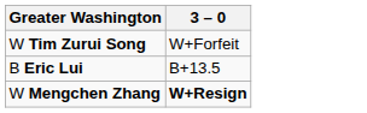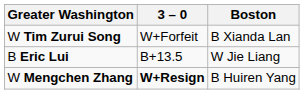+ column: Boston | B Xianda Lan | W Jie Liang | B Huiren Yang
